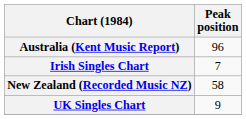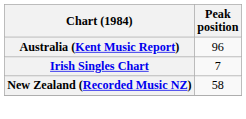- row: UK Singles Chart | 9
